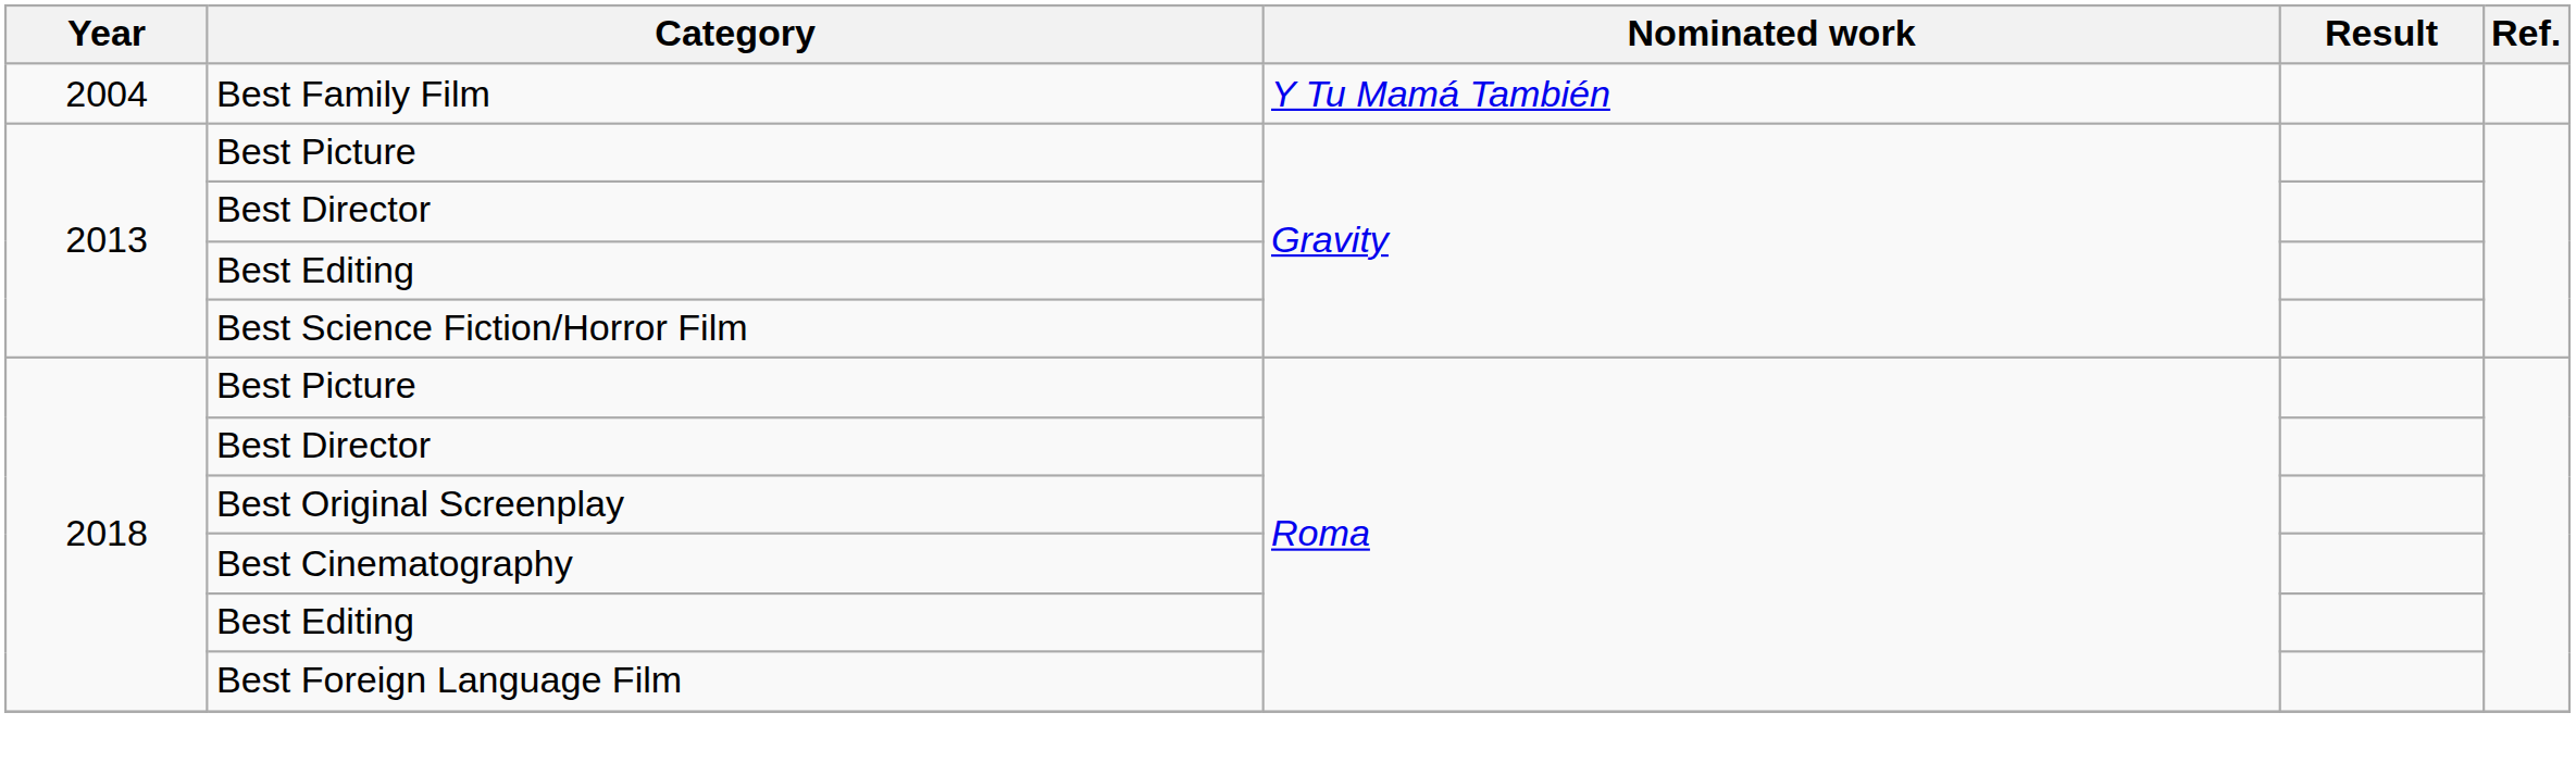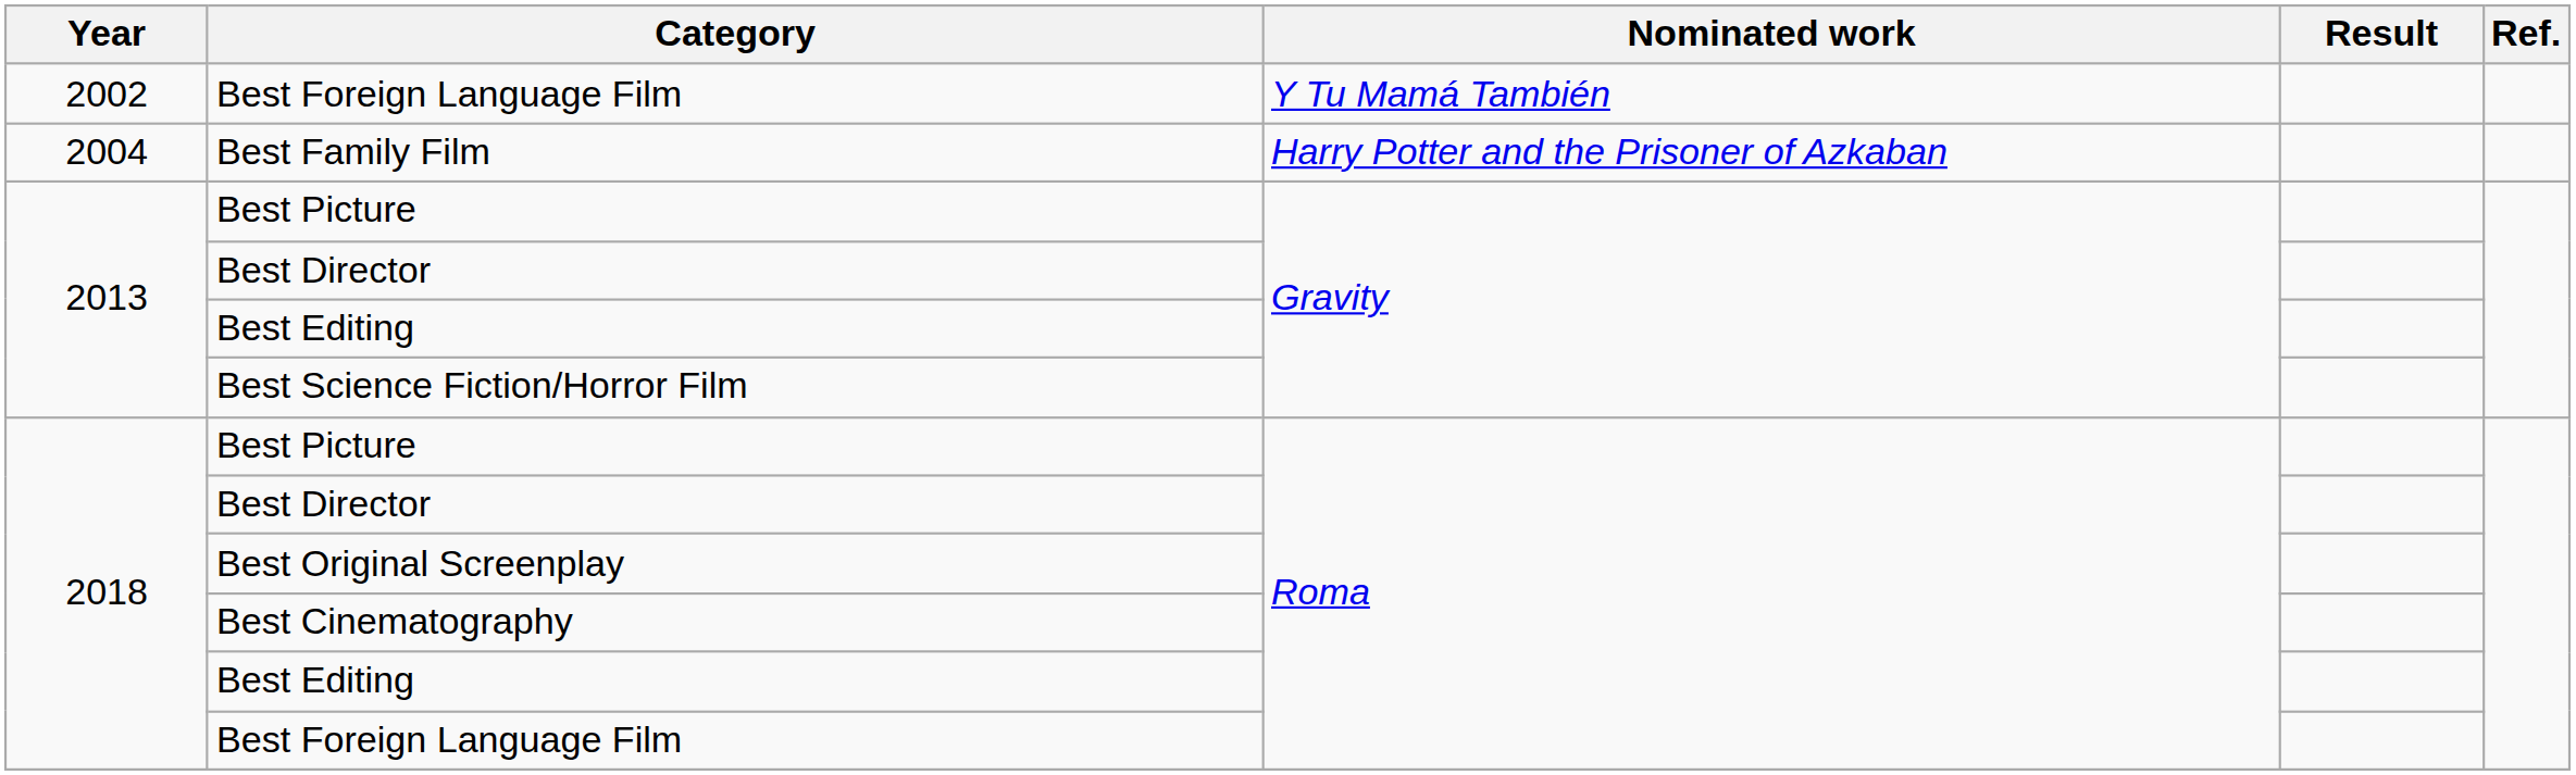+ row: 2002 | Best Foreign Language Film | Y Tu Mamá También
Best Family Film | Nominated work: Y Tu Mamá También -> Harry Potter and the Prisoner of Azkaban
